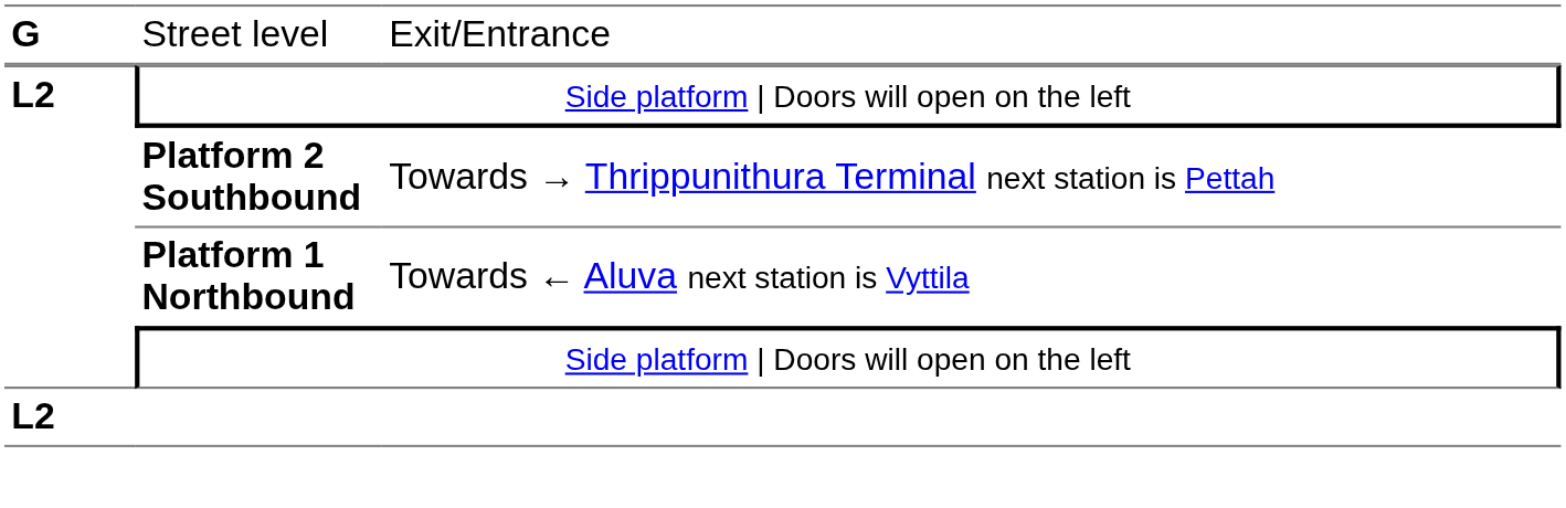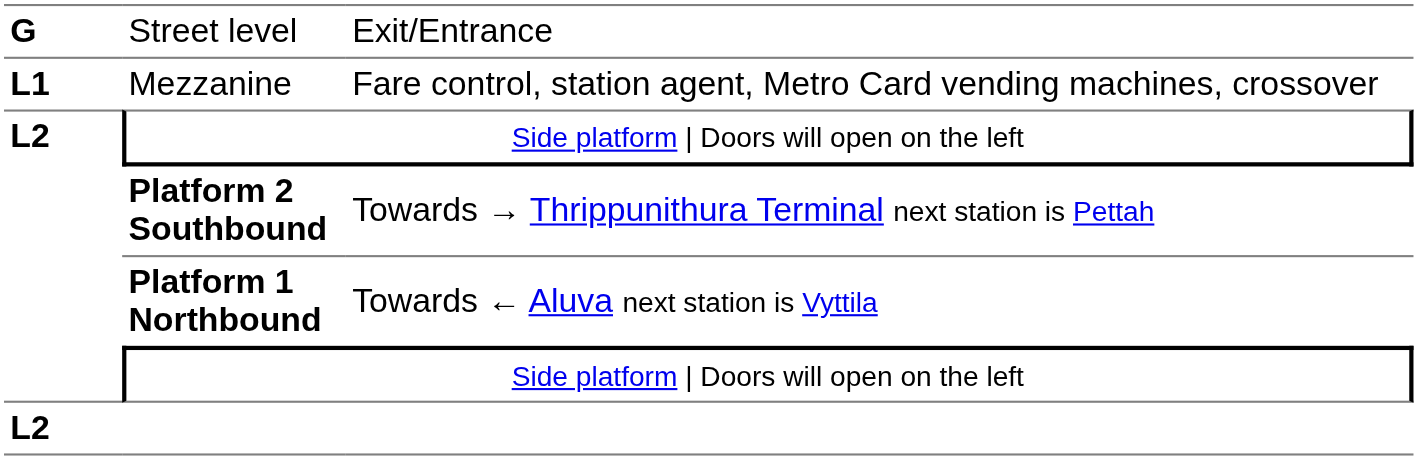+ row: L1 | Mezzanine | Fare control, station agent, Metro Card vending machines, crossover
